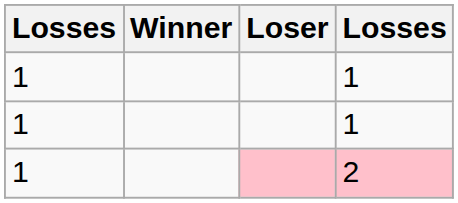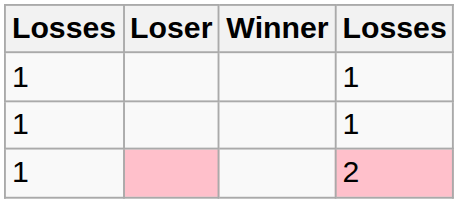columns swapped: Winner <-> Loser
